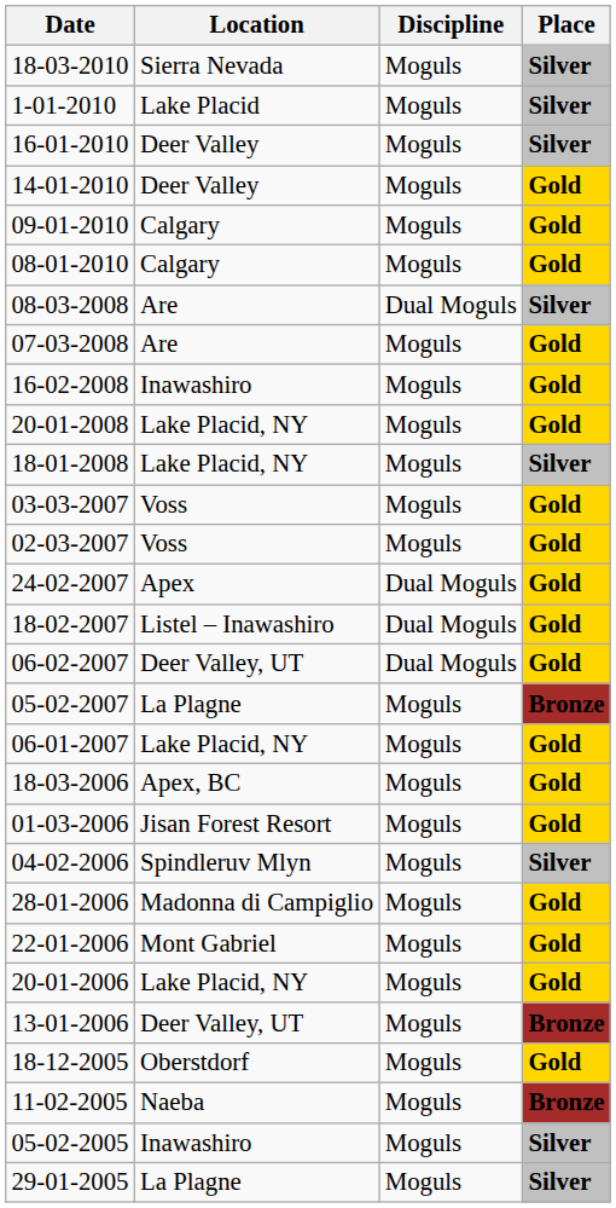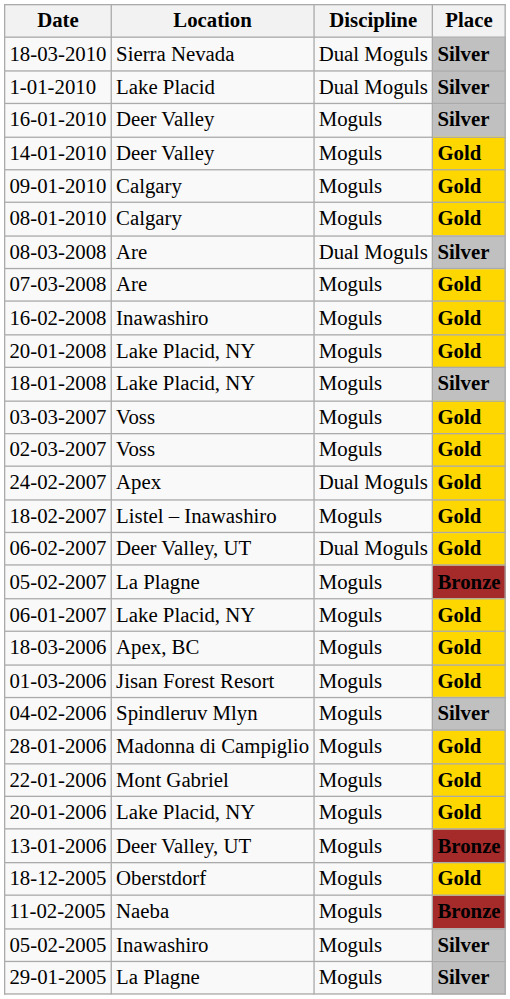18-03-2010 | Discipline: Moguls -> Dual Moguls
1-01-2010 | Discipline: Moguls -> Dual Moguls
18-02-2007 | Discipline: Dual Moguls -> Moguls
